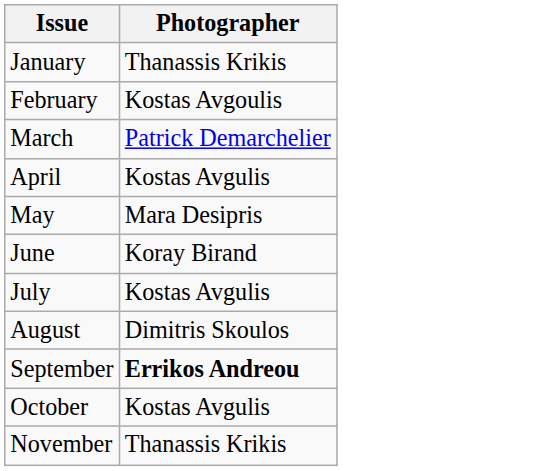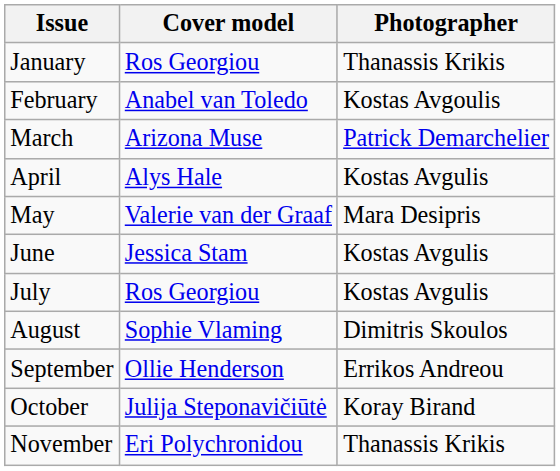+ column: Cover model | Ros Georgiou | Anabel van Toledo | Arizona Muse | Alys Hale | Valerie van der Graaf | Jessica Stam | Ros Georgiou | Sophie Vlaming | Ollie Henderson | Julija Steponavičiūtė | Eri Polychronidou
June | Photographer: Koray Birand -> Kostas Avgulis
September | Photographer: bold -> normal
October | Photographer: Kostas Avgulis -> Koray Birand
